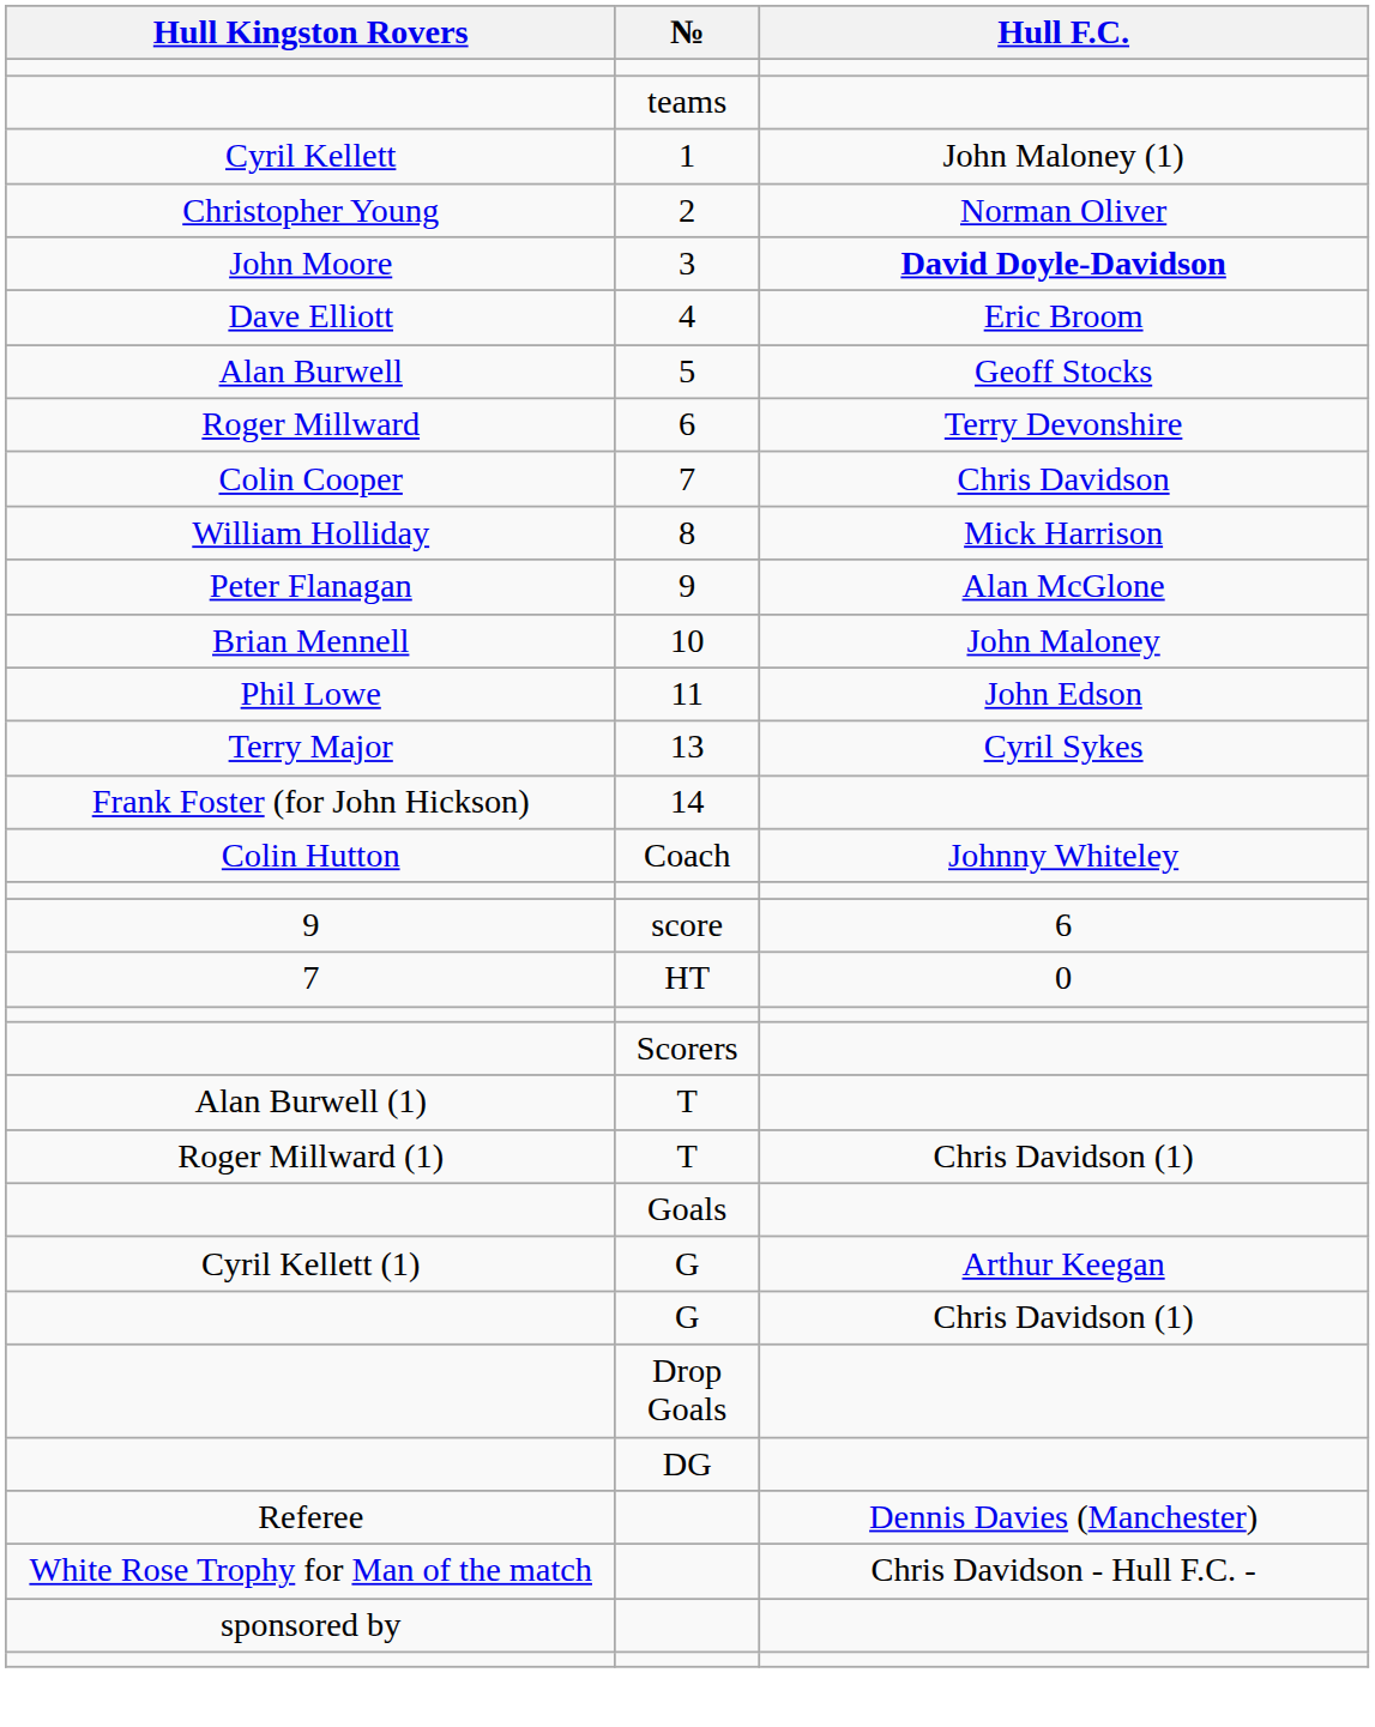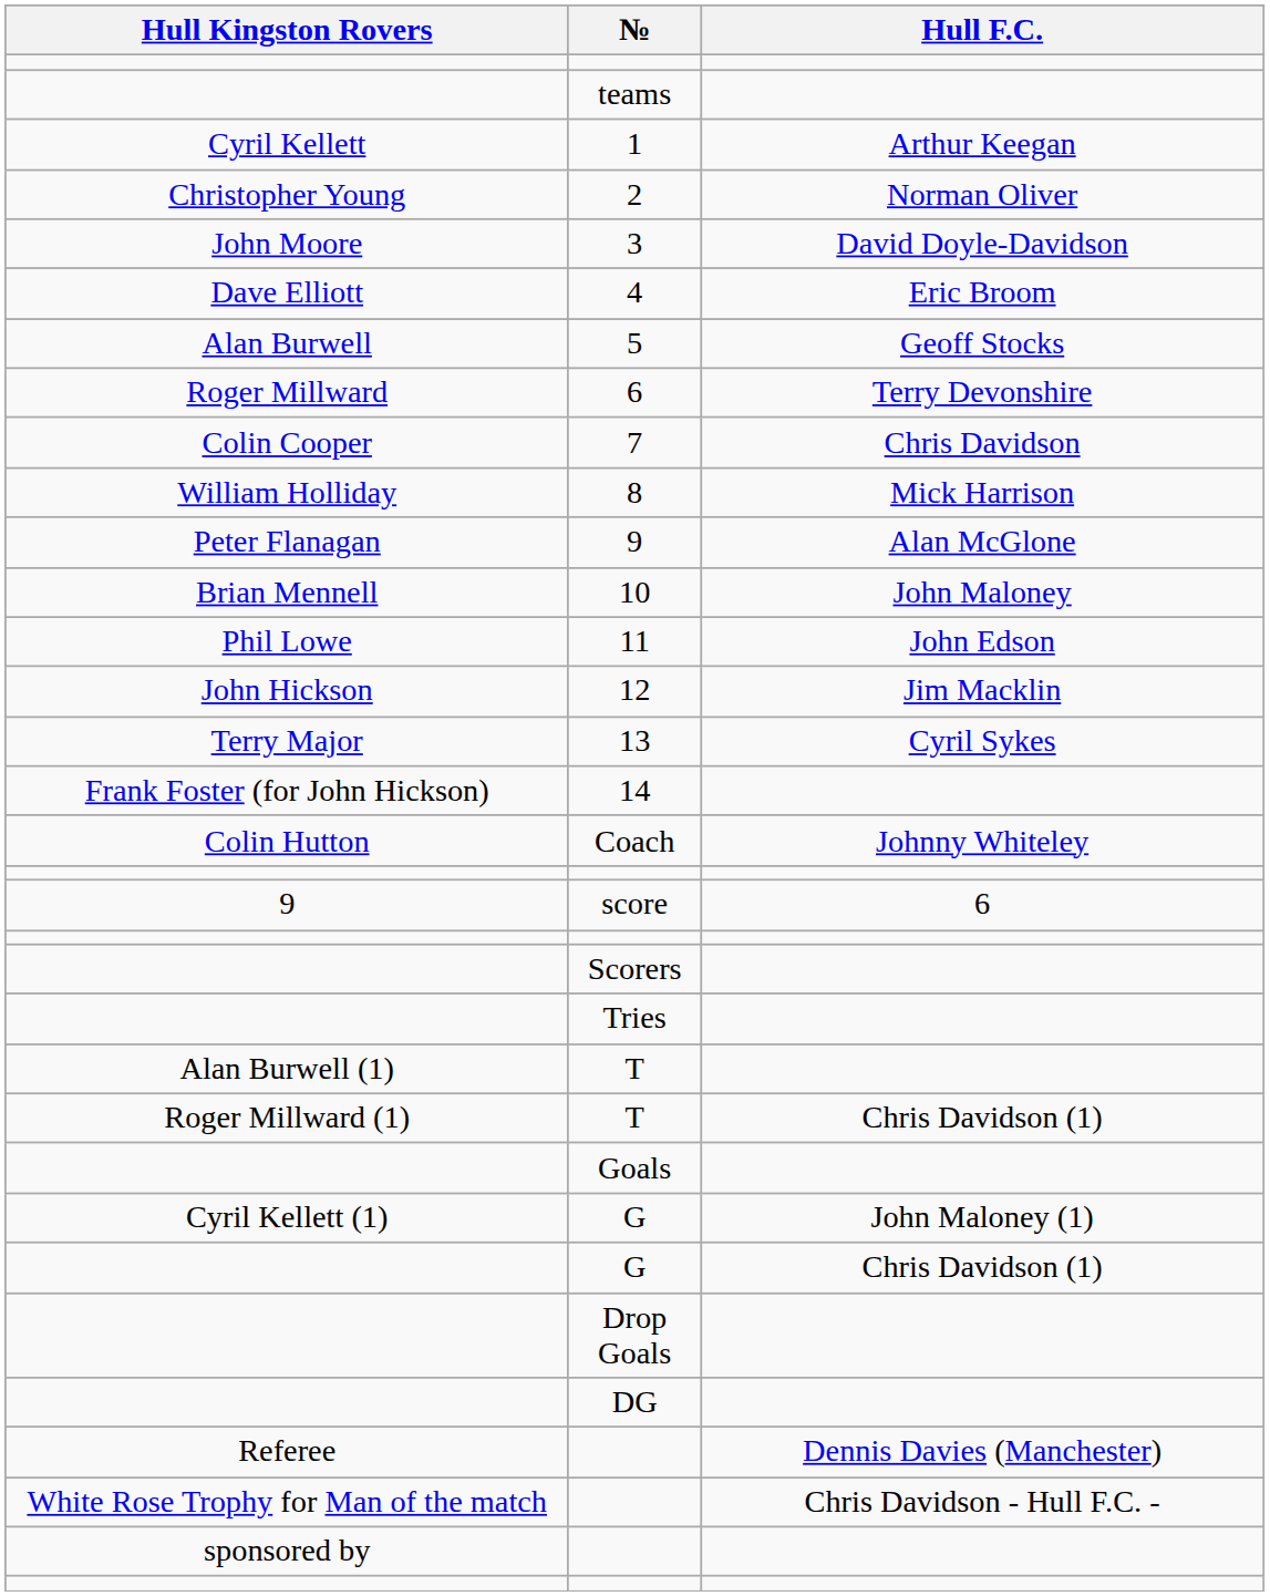1 | Hull F.C.: John Maloney (1) -> Arthur Keegan
3 | Hull F.C.: bold -> normal
+ row: John Hickson | 12 | Jim Macklin
- row: 7 | HT | 0
+ row: Tries
Cyril Kellett (1) / G | Hull F.C.: Arthur Keegan -> John Maloney (1)
